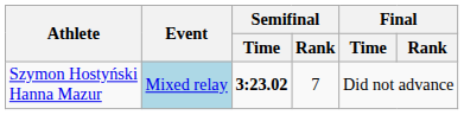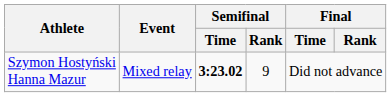Szymon Hostyński Hanna Mazur | Event: lightblue background -> no background
Szymon Hostyński Hanna Mazur | Semifinal / Rank: 7 -> 9
